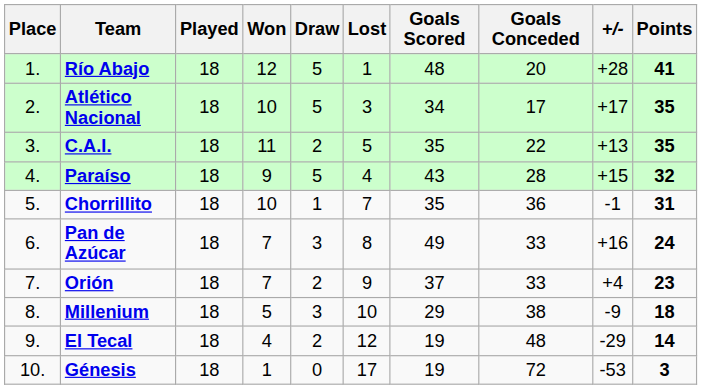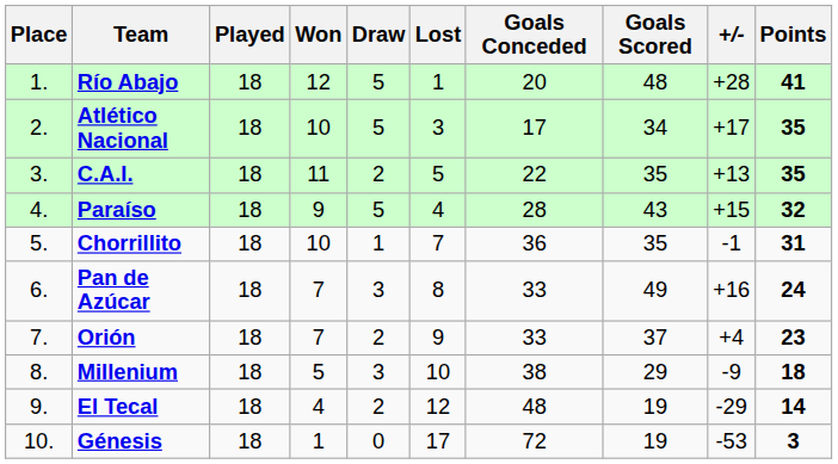columns swapped: Goals Scored <-> Goals Conceded
